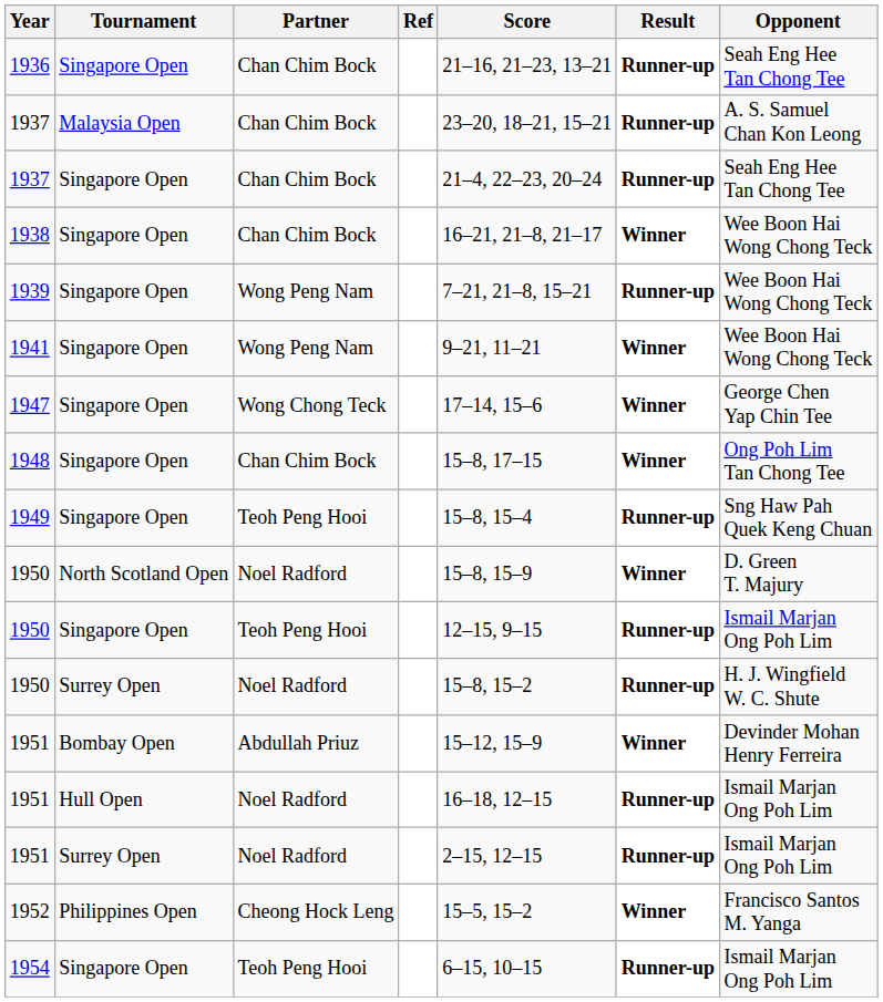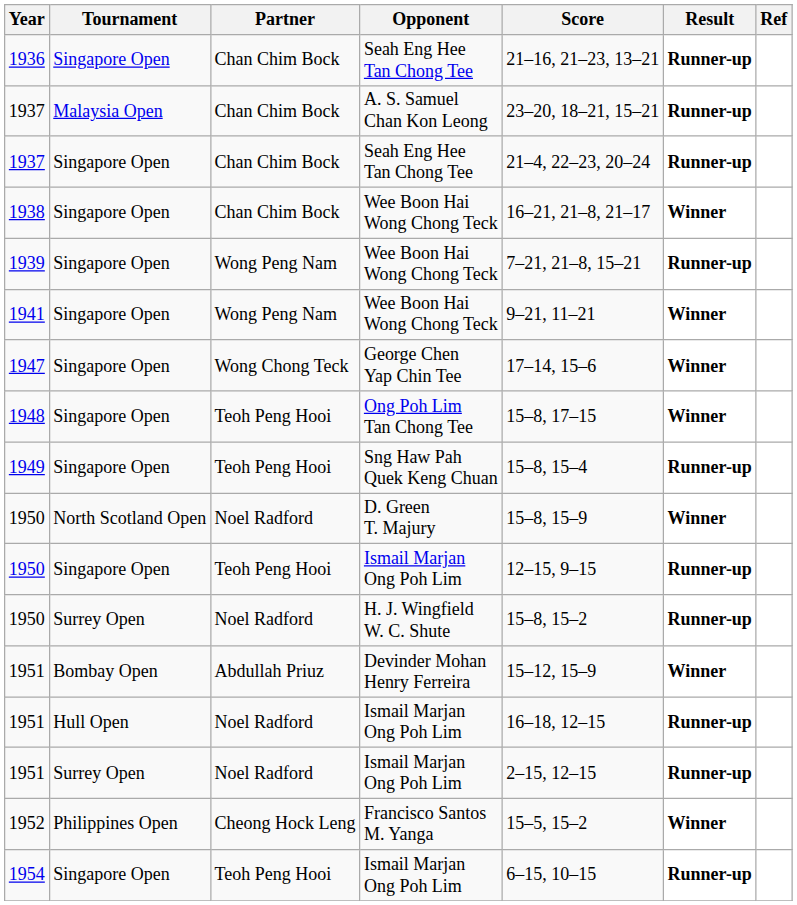columns swapped: Opponent <-> Ref
1948 | Partner: Chan Chim Bock -> Teoh Peng Hooi
